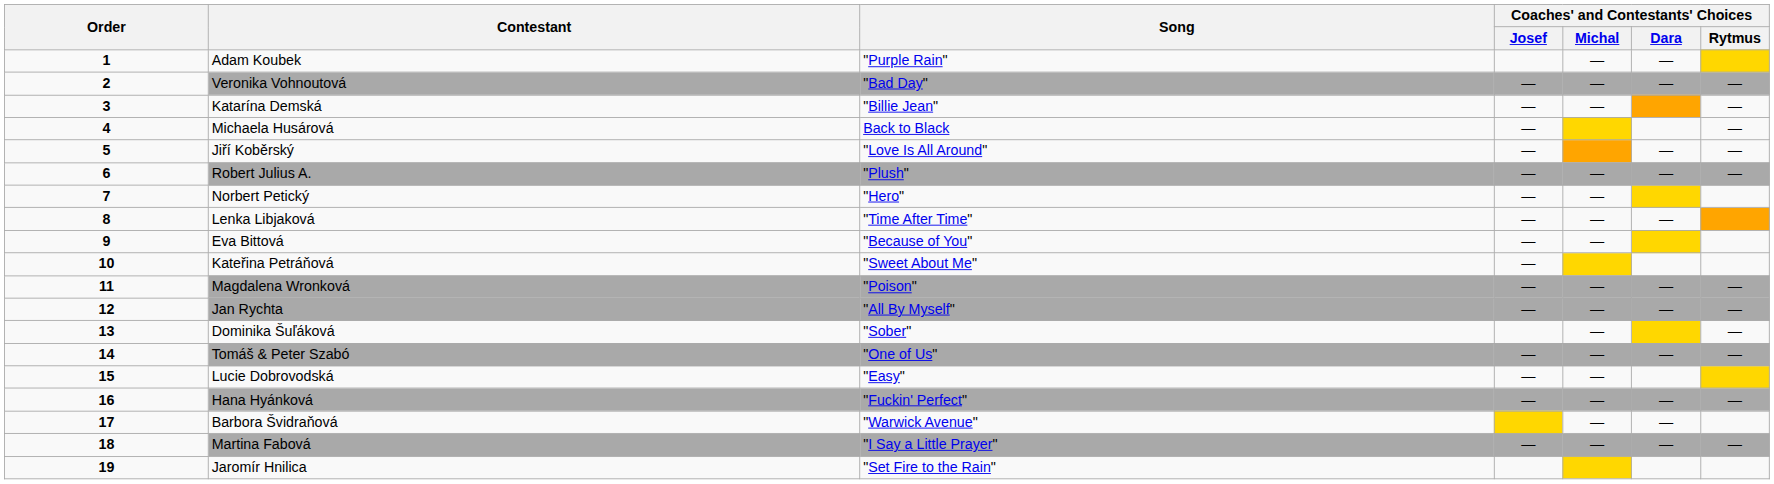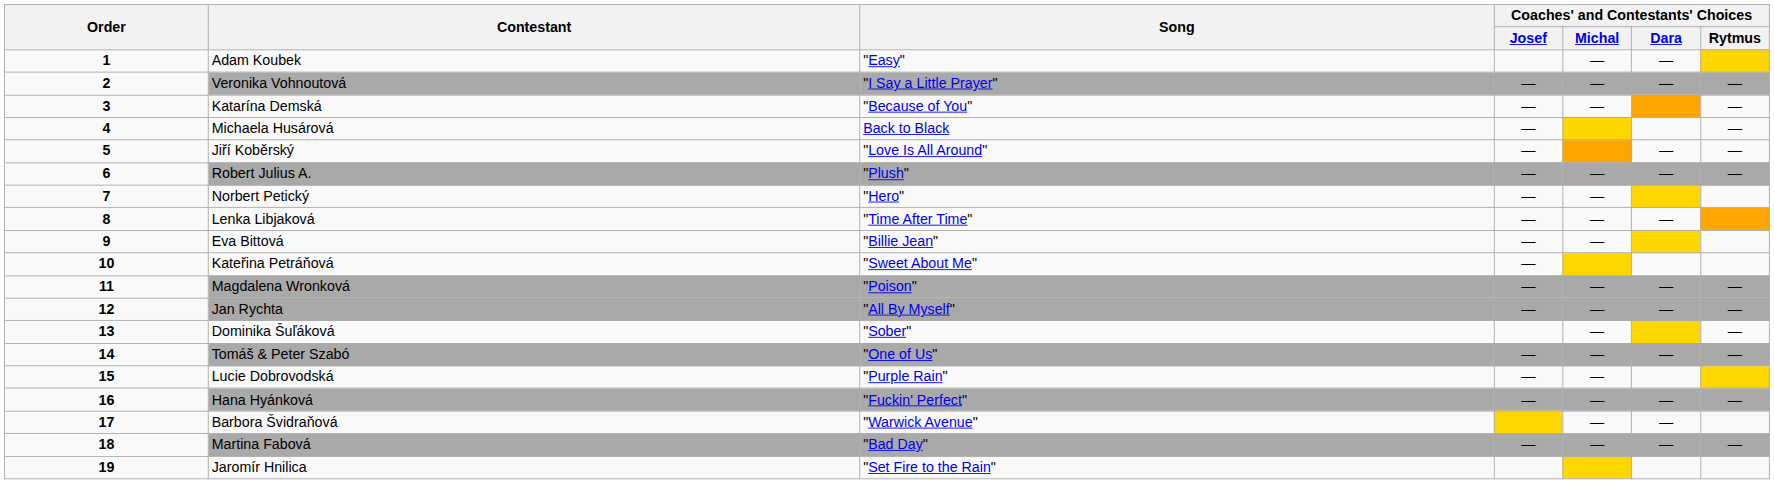Adam Koubek | Song: "Purple Rain" -> "Easy"
Veronika Vohnoutová | Song: "Bad Day" -> "I Say a Little Prayer"
Katarína Demská | Song: "Billie Jean" -> "Because of You"
Eva Bittová | Song: "Because of You" -> "Billie Jean"
Lucie Dobrovodská | Song: "Easy" -> "Purple Rain"
Martina Fabová | Song: "I Say a Little Prayer" -> "Bad Day"
